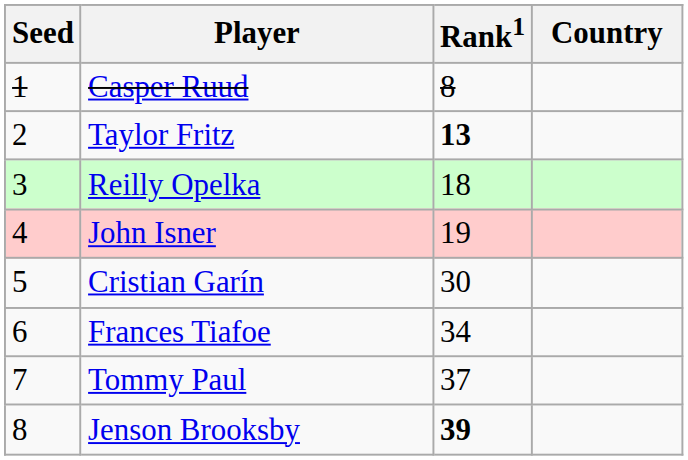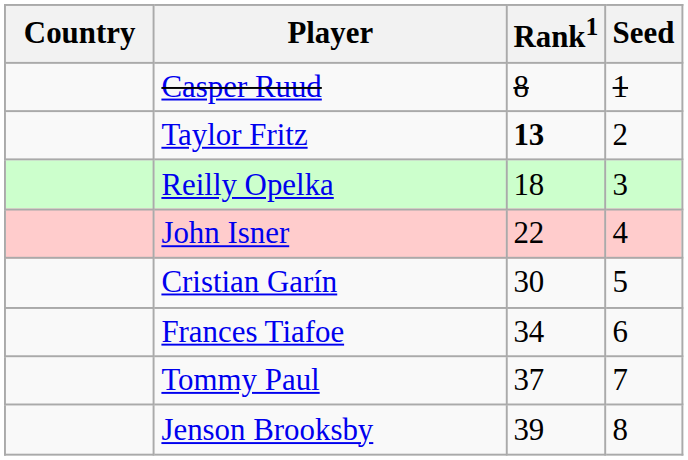columns swapped: Country <-> Seed
John Isner | Rank1: 19 -> 22
Jenson Brooksby | Rank1: bold -> normal
